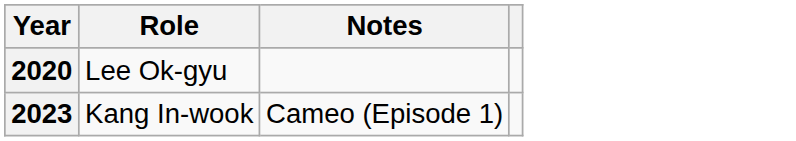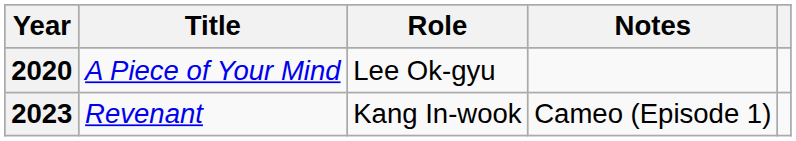+ column: Title | A Piece of Your Mind | Revenant
